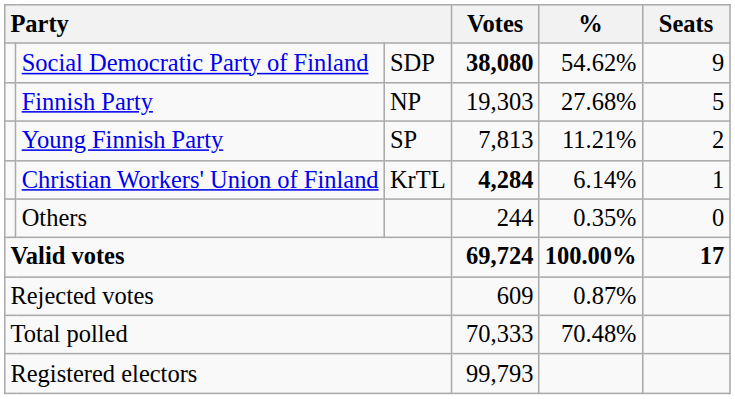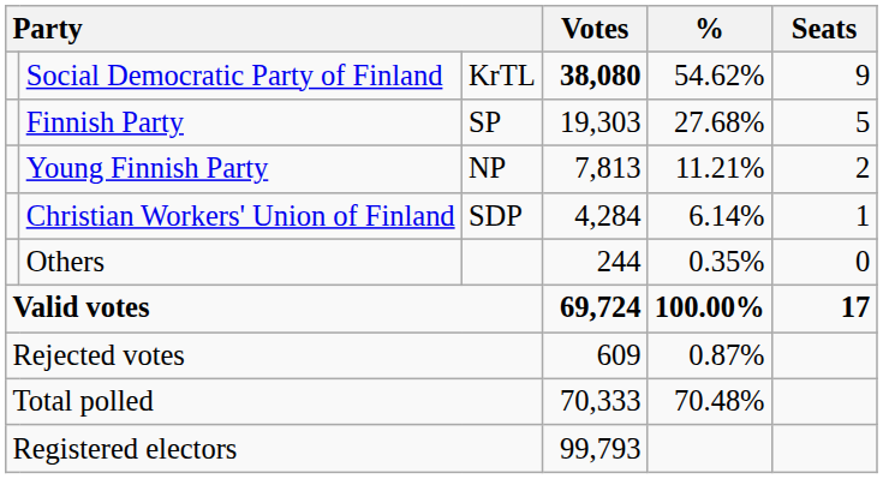Social Democratic Party of Finland | column 3: SDP -> KrTL
Finnish Party | column 3: NP -> SP
Young Finnish Party | column 3: SP -> NP
Christian Workers' Union of Finland | column 3: KrTL -> SDP
Christian Workers' Union of Finland | Votes: bold -> normal
